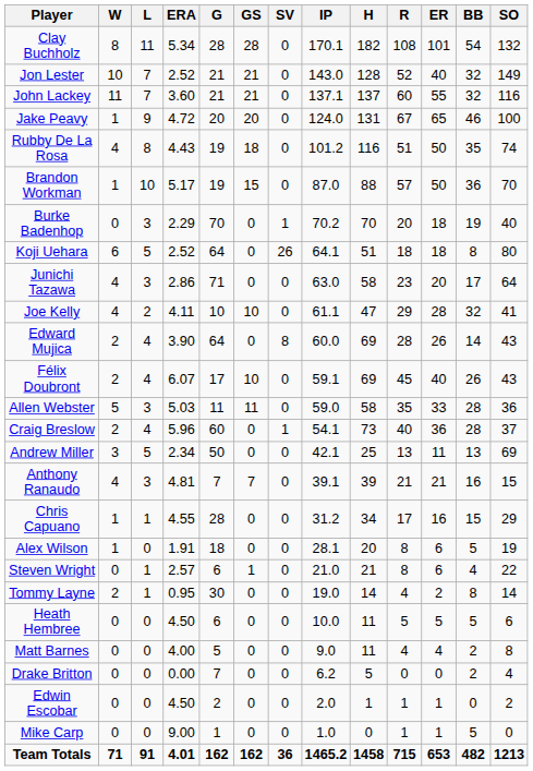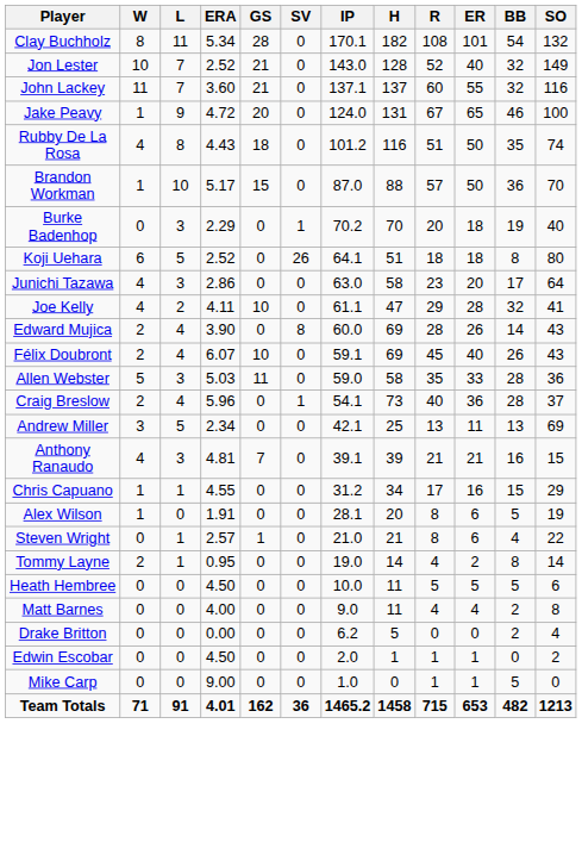- column: G | 28 | 21 | 21 | 20 | 19 | 19 | 70 | 64 | 71 | 10 | 64 | 17 | 11 | 60 | 50 | 7 | 28 | 18 | 6 | 30 | 6 | 5 | 7 | 2 | 1 | 162
